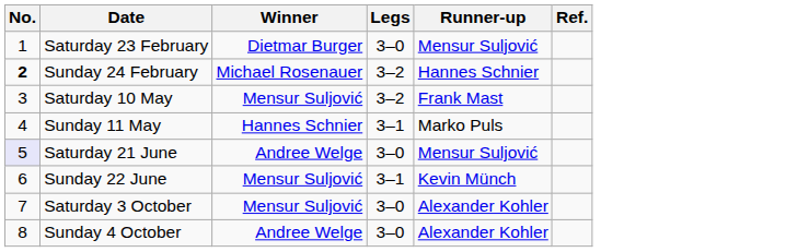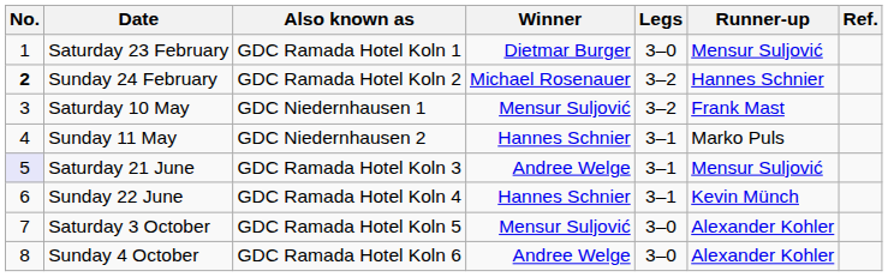+ column: Also known as | GDC Ramada Hotel Koln 1 | GDC Ramada Hotel Koln 2 | GDC Niedernhausen 1 | GDC Niedernhausen 2 | GDC Ramada Hotel Koln 3 | GDC Ramada Hotel Koln 4 | GDC Ramada Hotel Koln 5 | GDC Ramada Hotel Koln 6
Saturday 21 June | Legs: 3–0 -> 3–1
Sunday 22 June | Winner: Mensur Suljović -> Hannes Schnier
